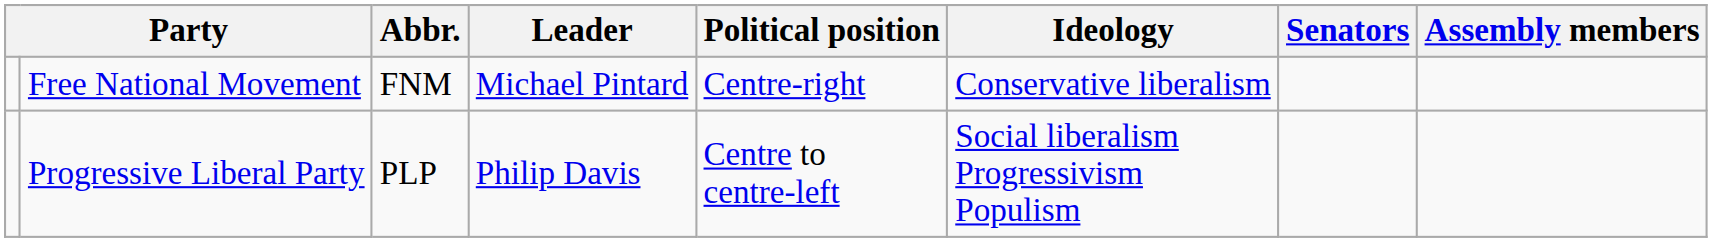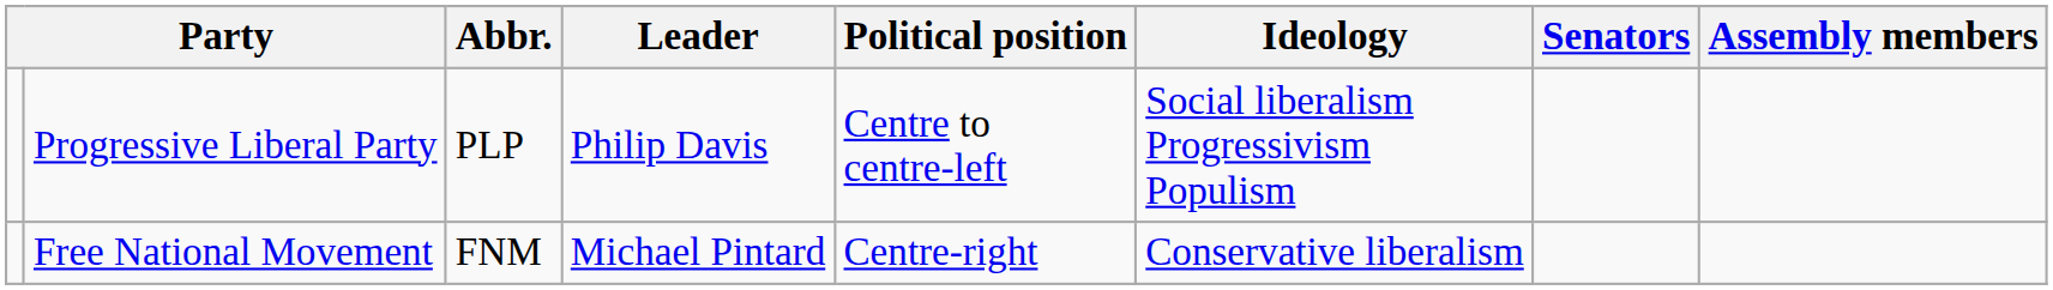rows swapped: Progressive Liberal Party <-> Free National Movement
